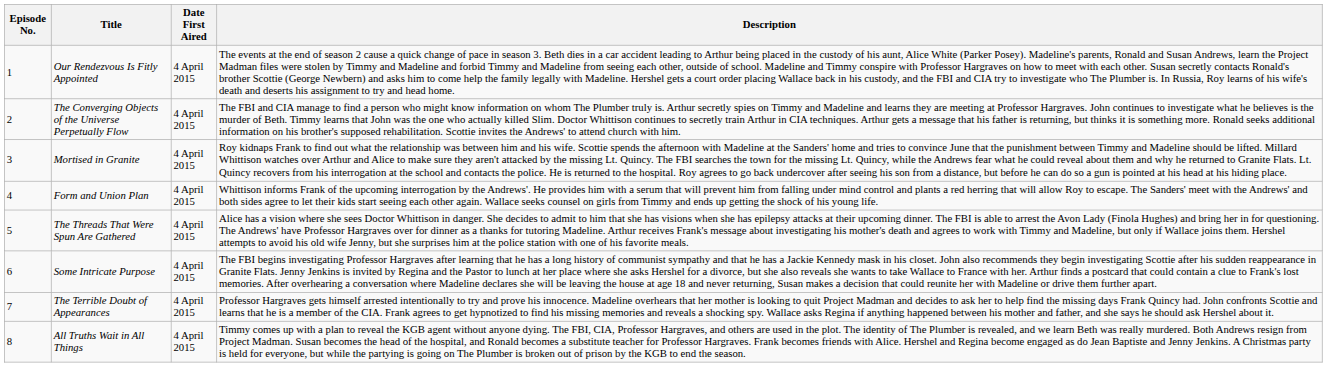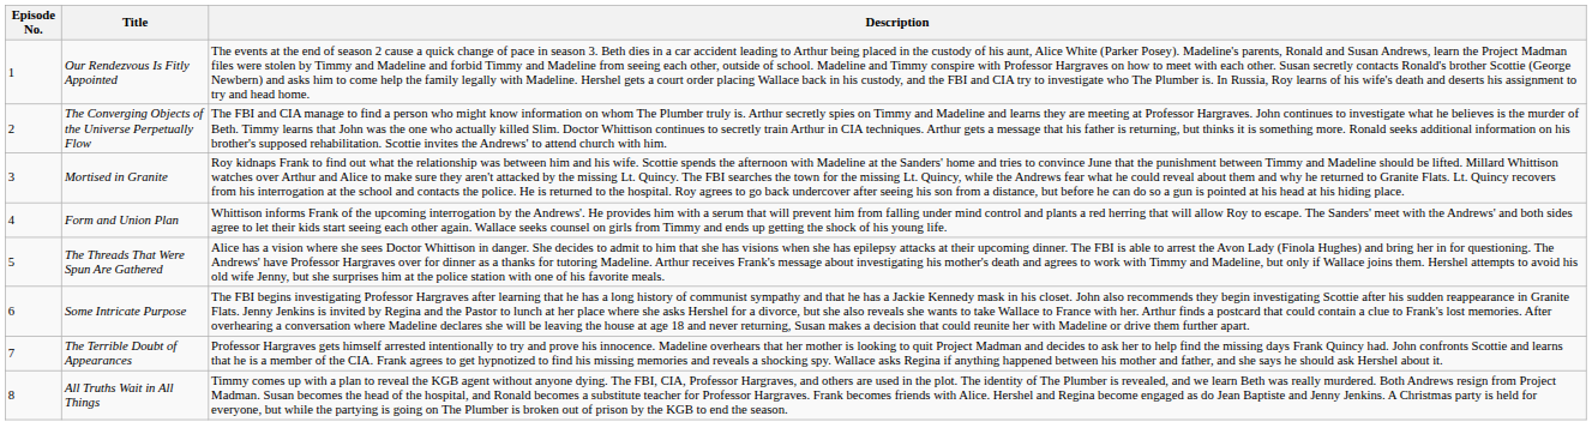- column: Date First Aired | 4 April 2015 | 4 April 2015 | 4 April 2015 | 4 April 2015 | 4 April 2015 | 4 April 2015 | 4 April 2015 | 4 April 2015
